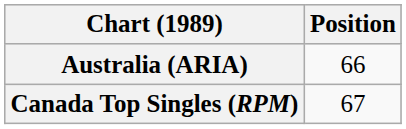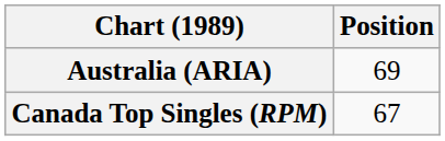Australia (ARIA) | Position: 66 -> 69
